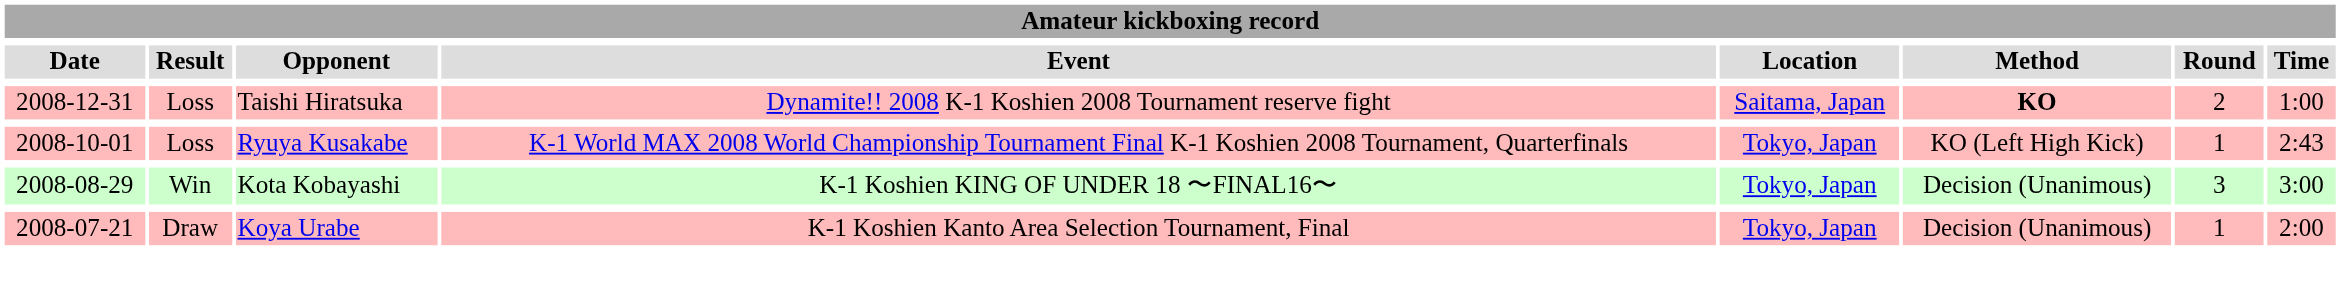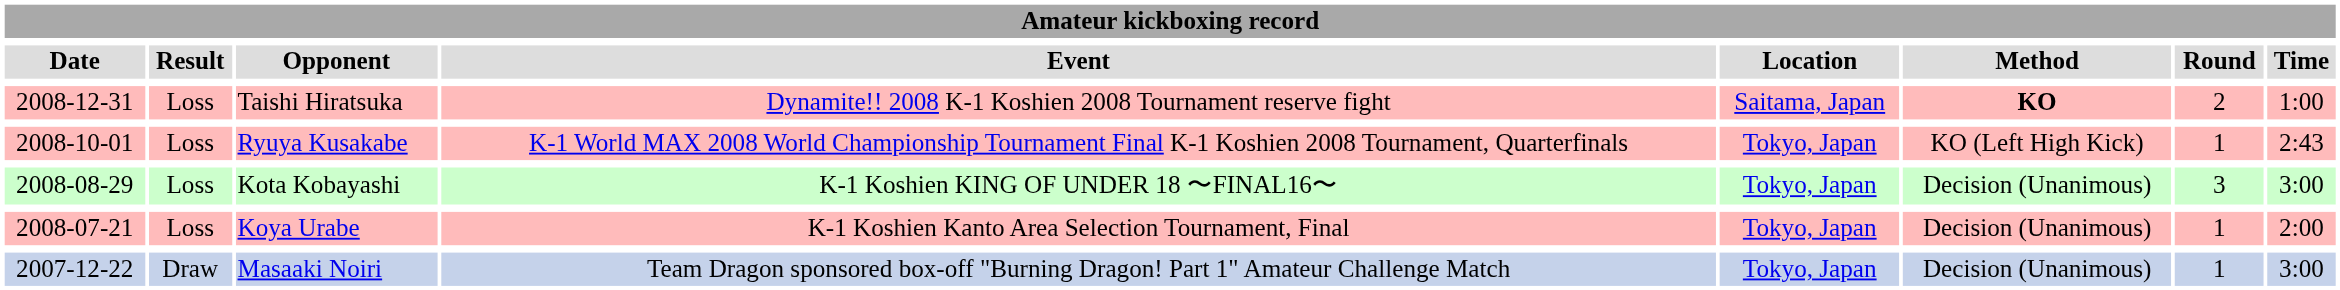Kota Kobayashi | Result: Win -> Loss
Koya Urabe | Result: Draw -> Loss
+ row: 2007-12-22 | Draw | Masaaki Noiri | Team Dragon sponsored box-off "Burning Dragon! Part 1" Amateur Challenge Match | Tokyo, Japan | Decision (Unanimous) | 1 | 3:00
